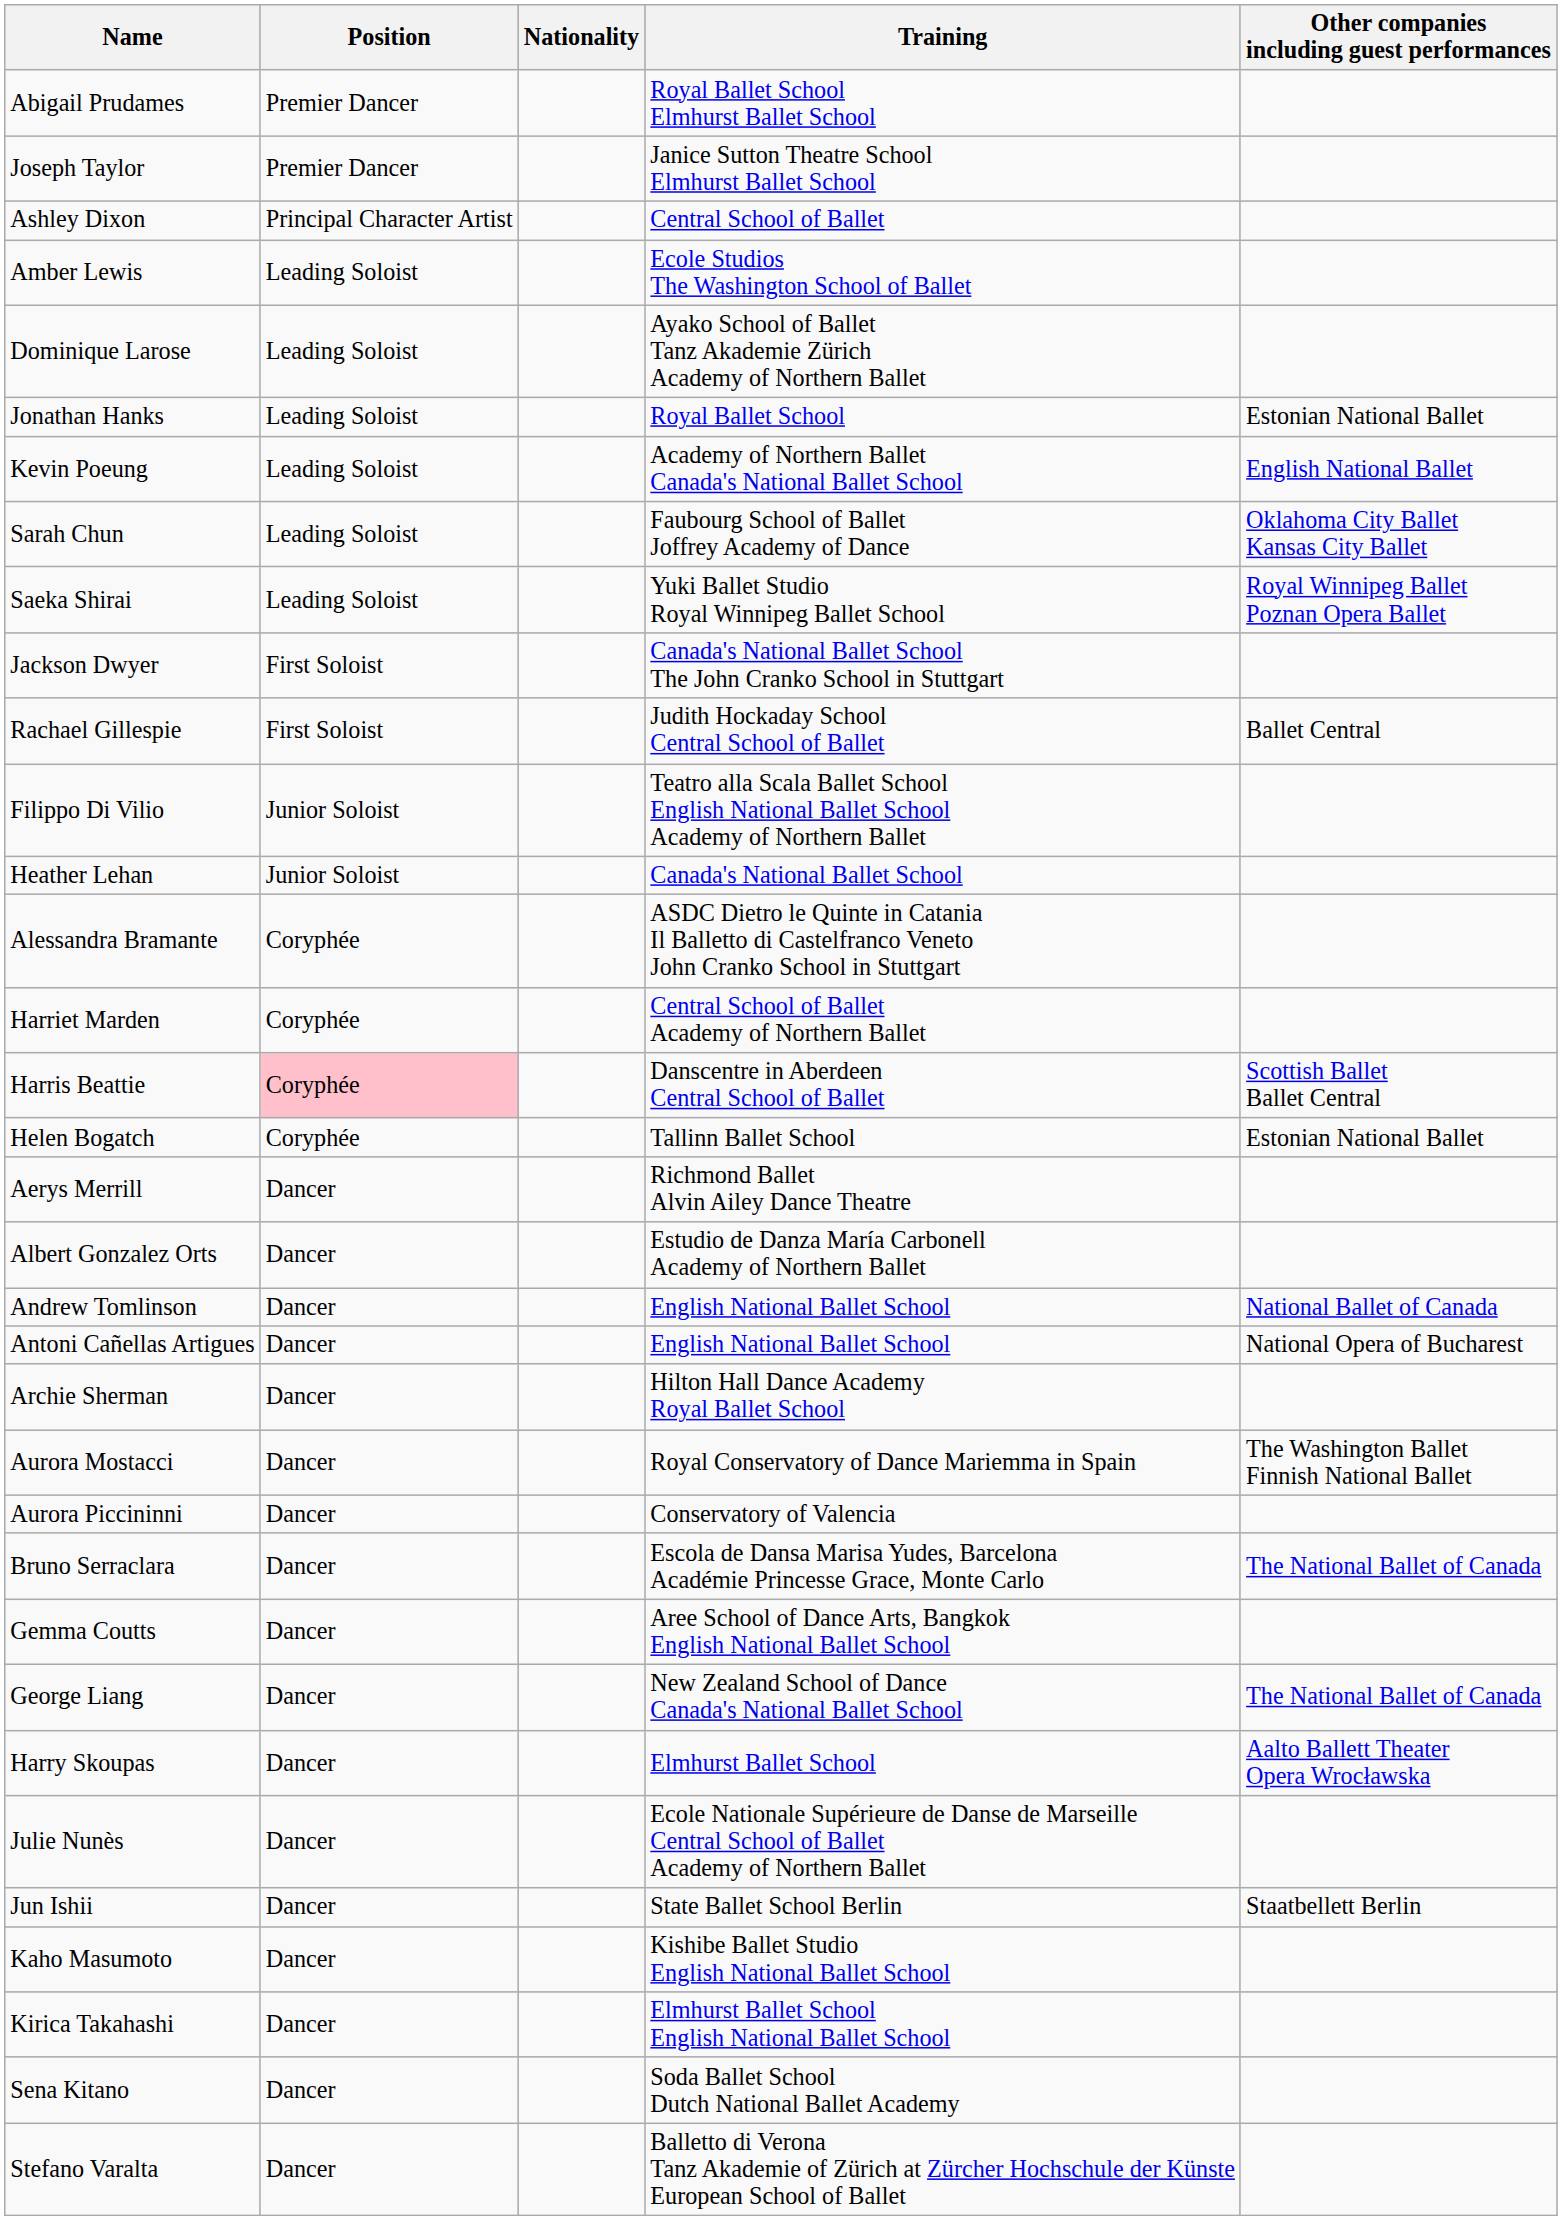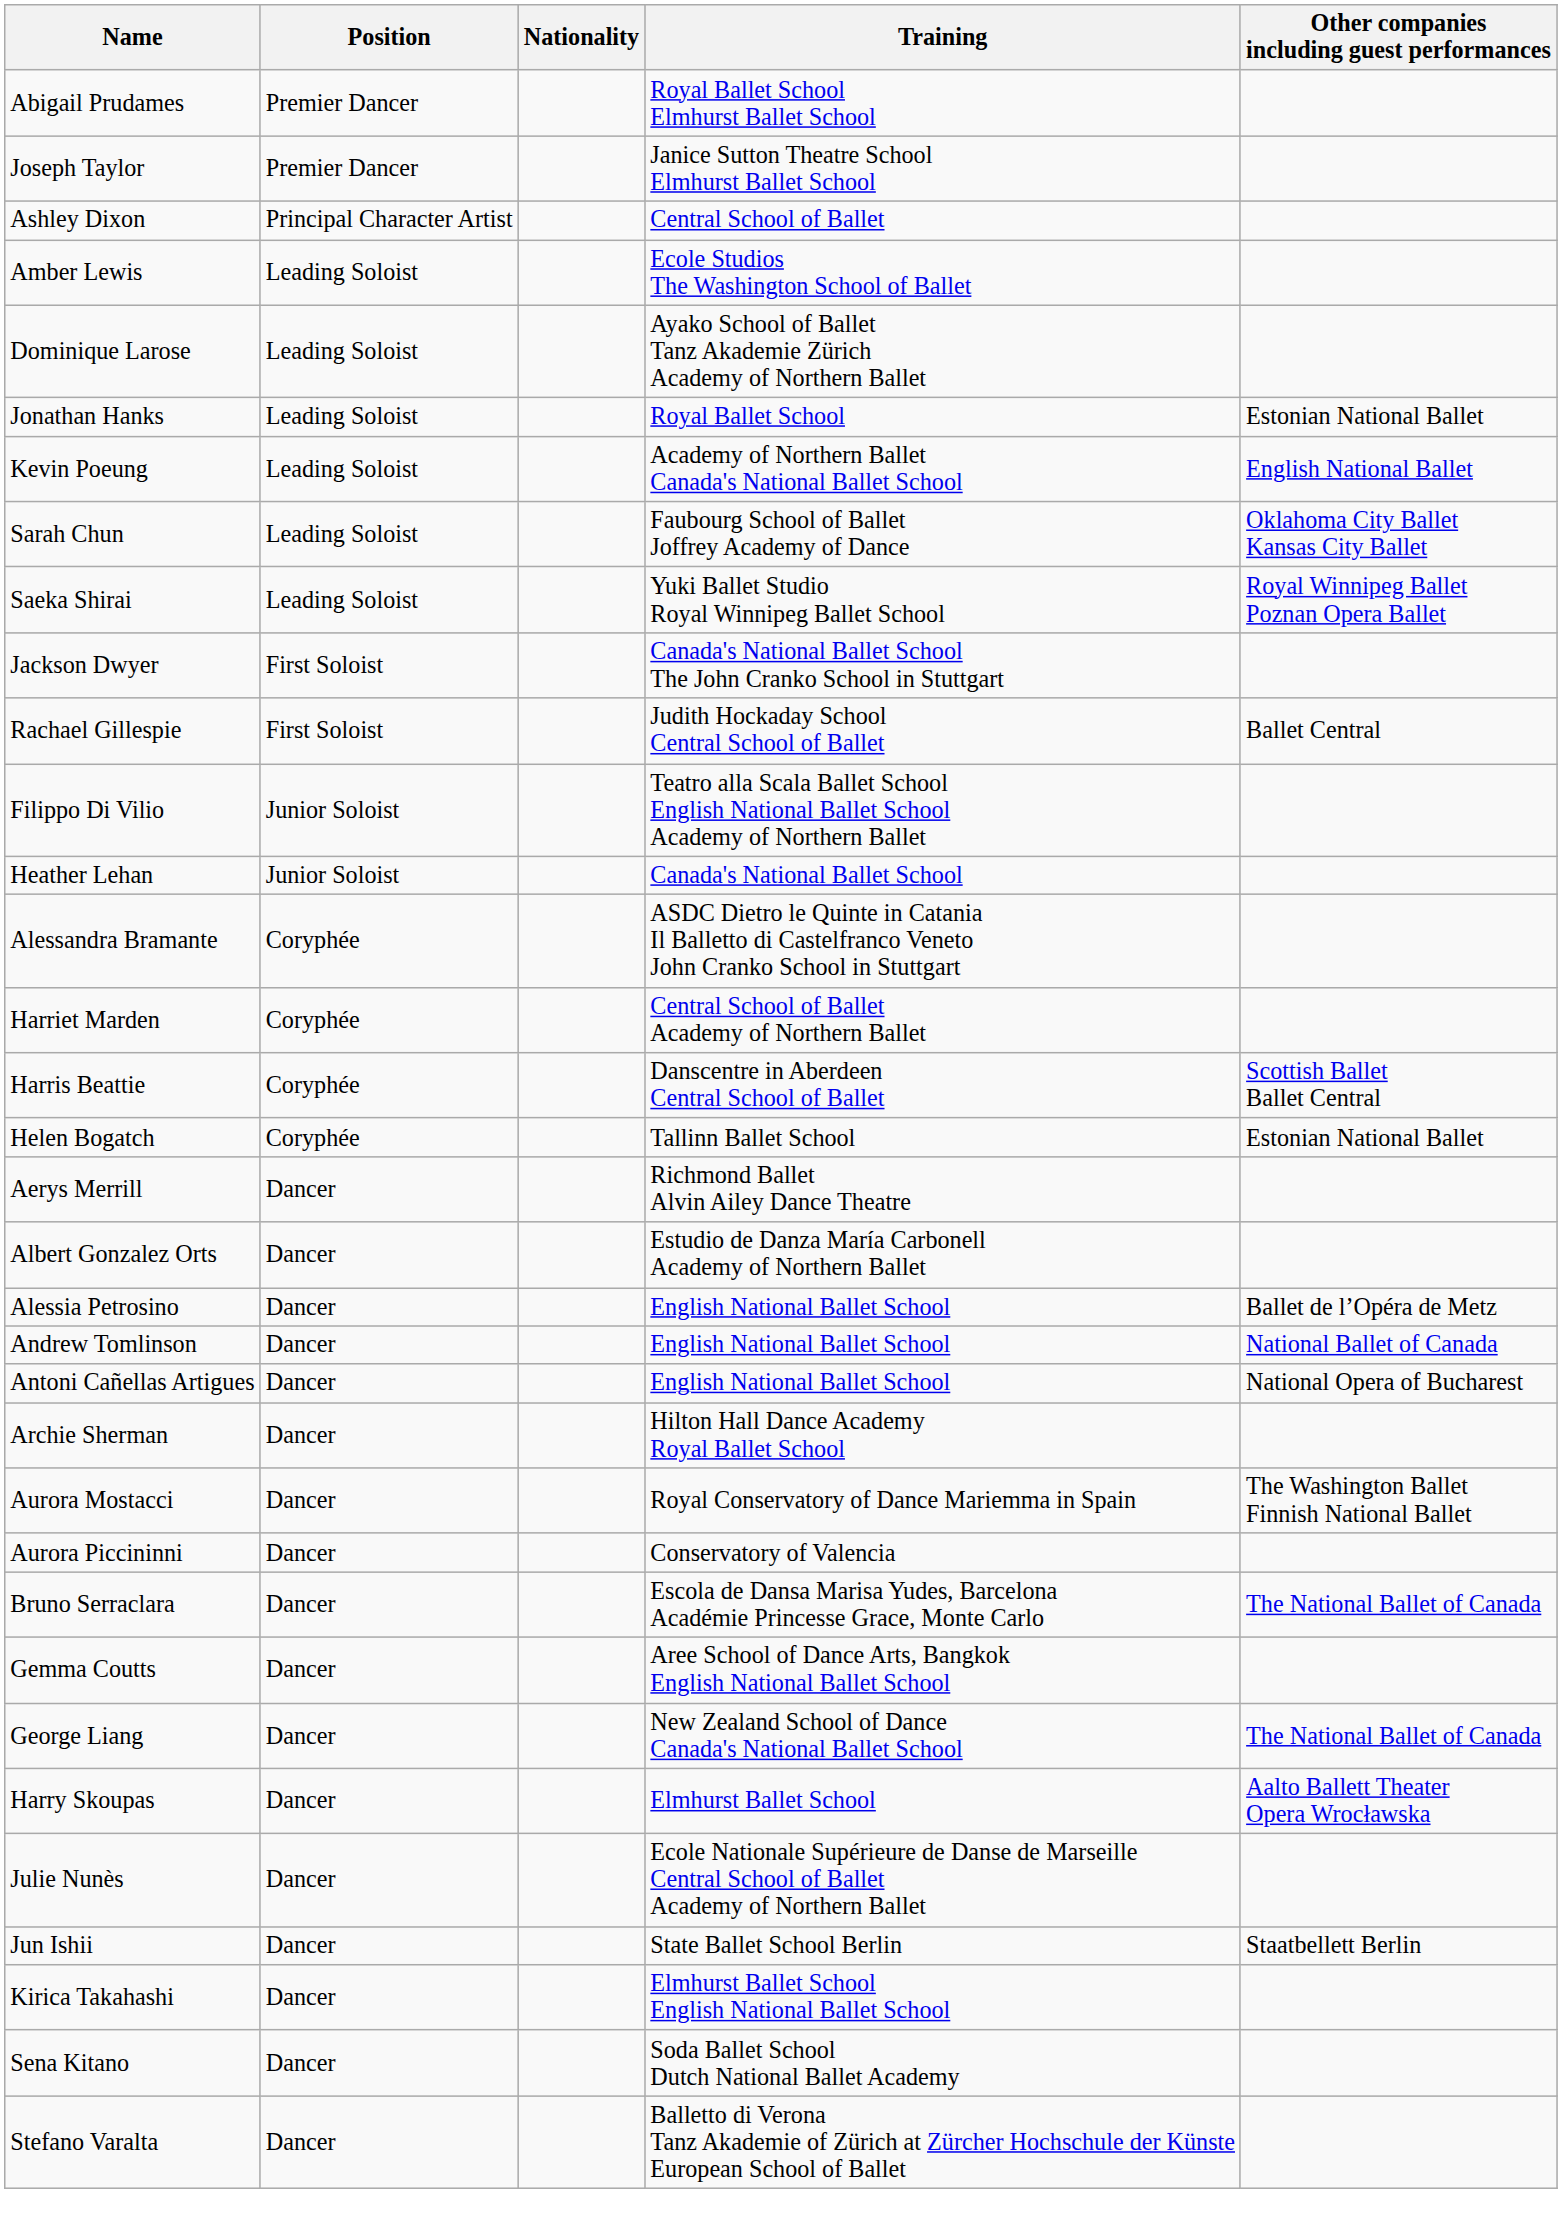Harris Beattie | Position: pink background -> no background
+ row: Alessia Petrosino | Dancer | English National Ballet School | Ballet de l’Opéra de Metz
- row: Kaho Masumoto | Dancer | Kishibe Ballet Studio English National Ballet School
